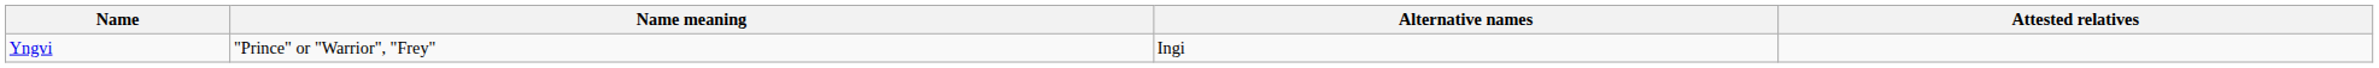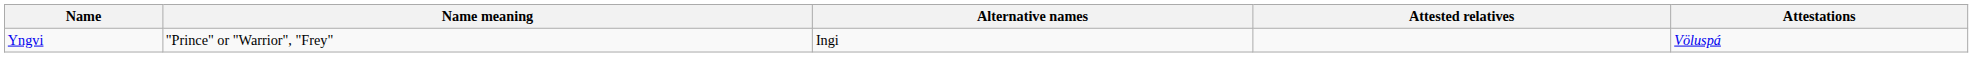+ column: Attestations | Völuspá
